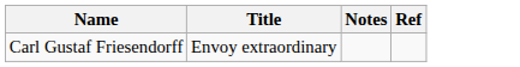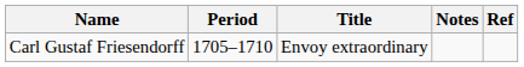+ column: Period | 1705–1710
